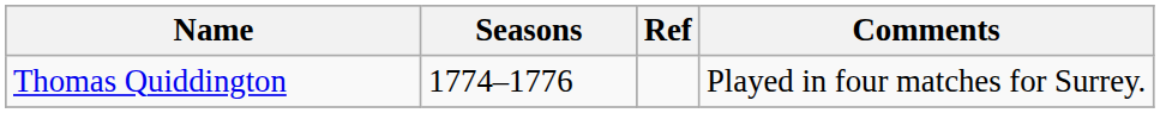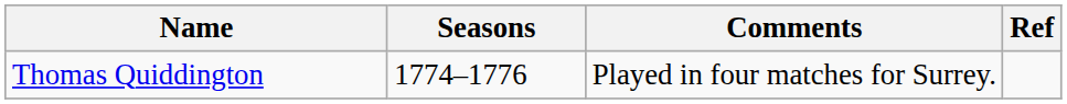columns swapped: Comments <-> Ref
